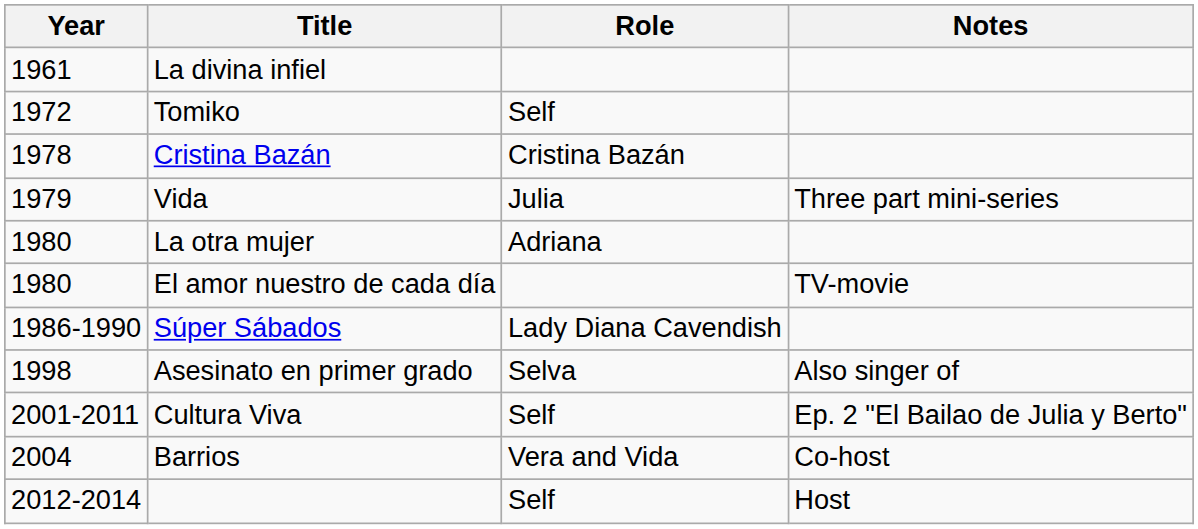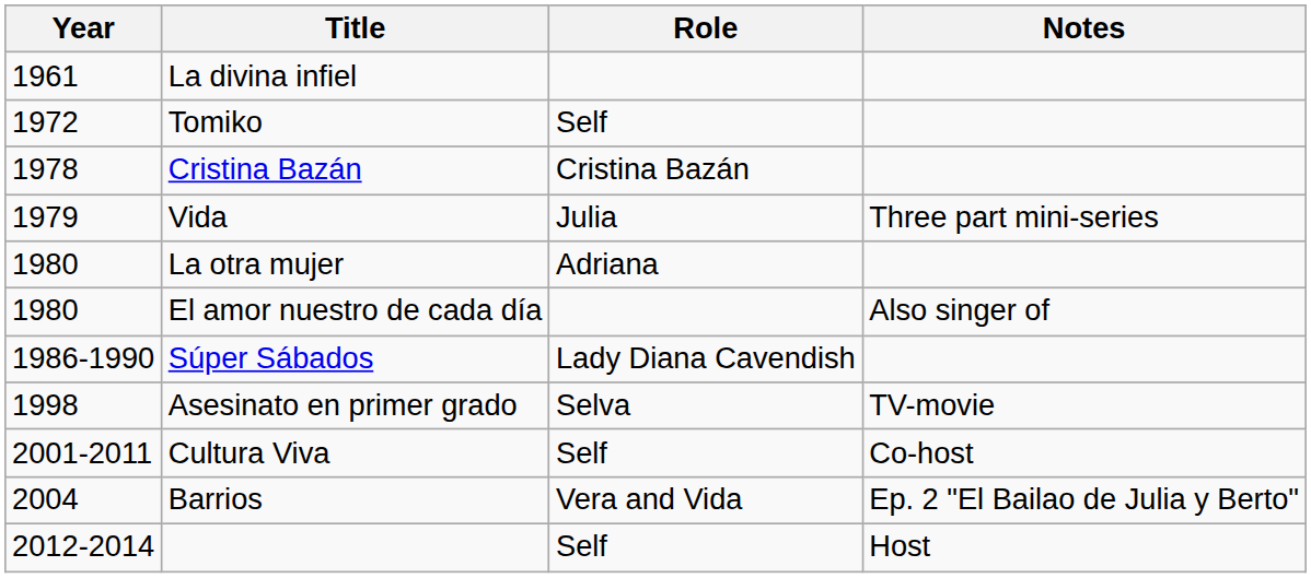El amor nuestro de cada día | Notes: TV-movie -> Also singer of
Asesinato en primer grado | Notes: Also singer of -> TV-movie
Cultura Viva | Notes: Ep. 2 "El Bailao de Julia y Berto" -> Co-host
Barrios | Notes: Co-host -> Ep. 2 "El Bailao de Julia y Berto"
